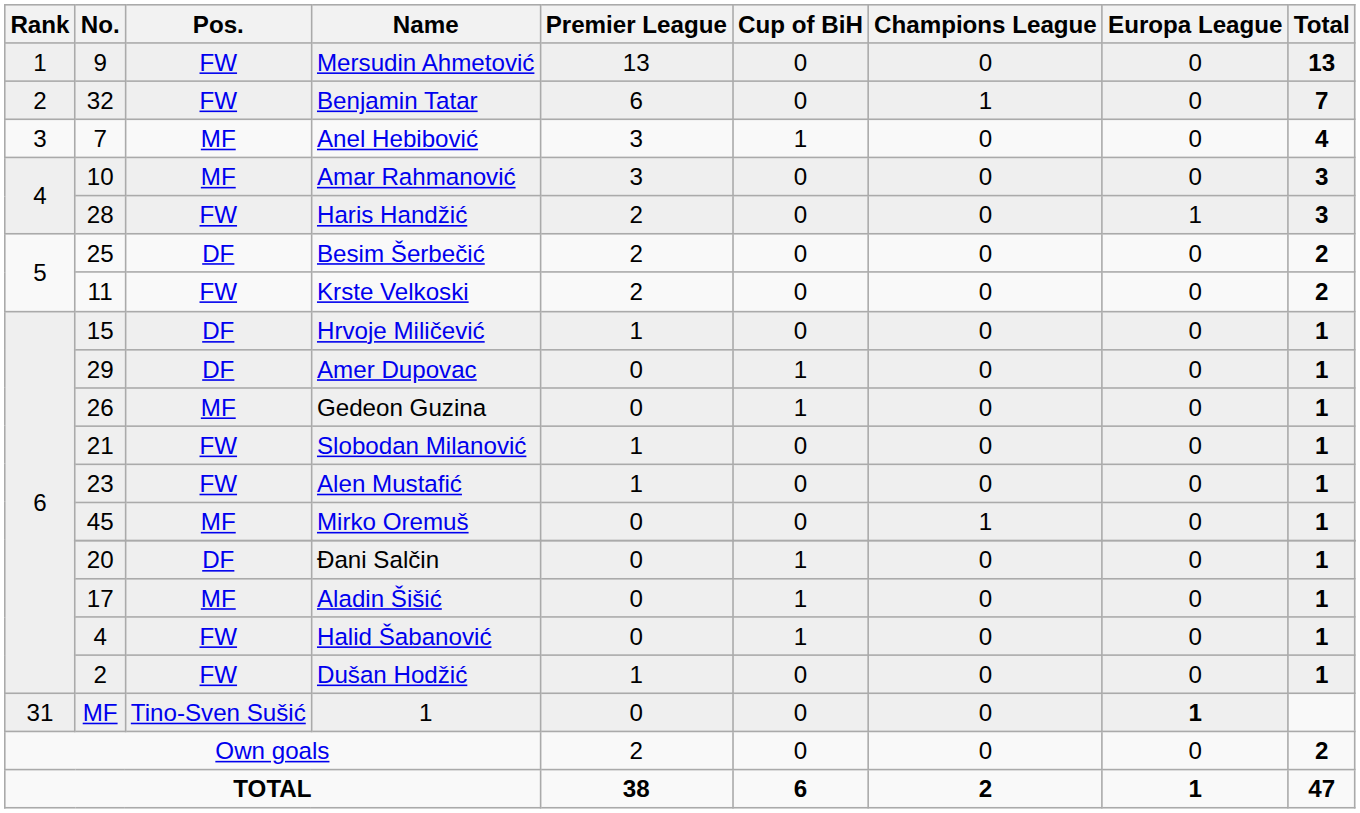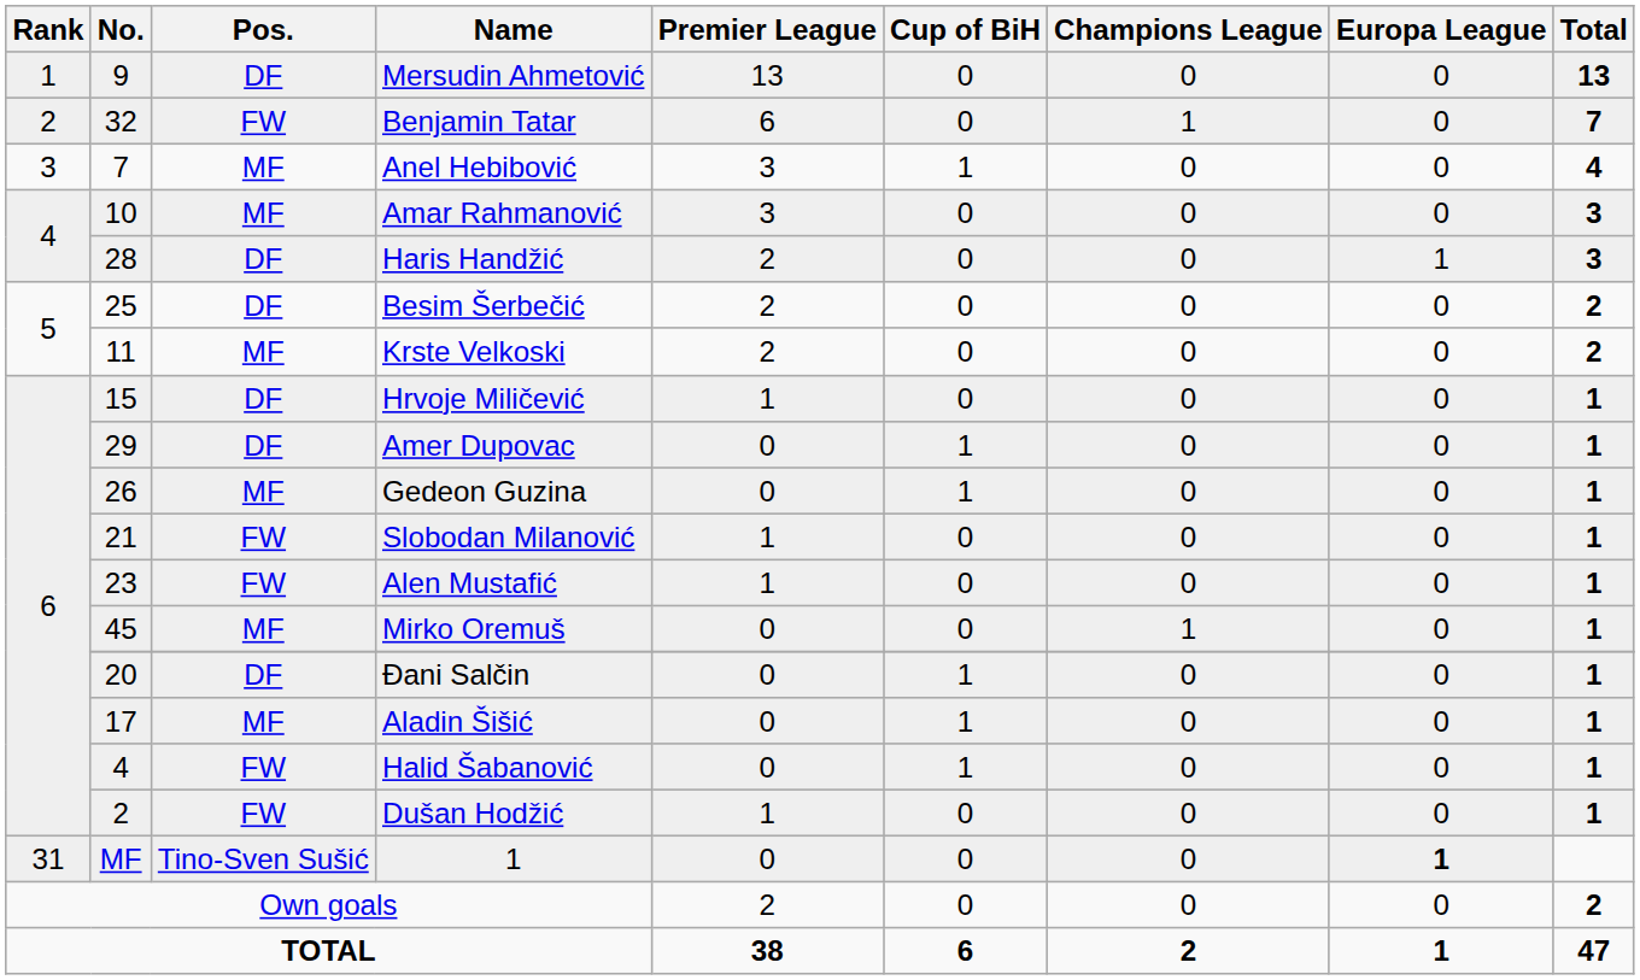Mersudin Ahmetović | Pos.: FW -> DF
Haris Handžić | Pos.: FW -> DF
Krste Velkoski | Pos.: FW -> MF
